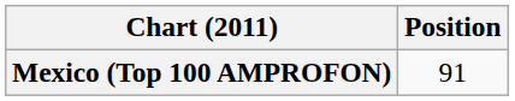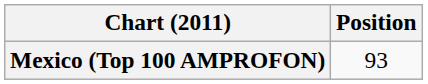Mexico (Top 100 AMPROFON) | Position: 91 -> 93
